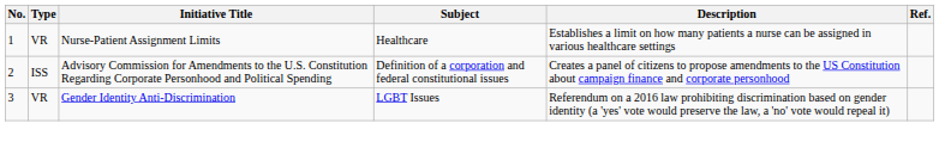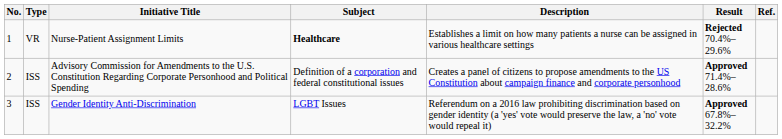+ column: Result | Rejected 70.4%–29.6% | Approved 71.4%–28.6% | Approved 67.8%–32.2%
Nurse-Patient Assignment Limits | Subject: normal -> bold
Gender Identity Anti-Discrimination | Type: VR -> ISS
